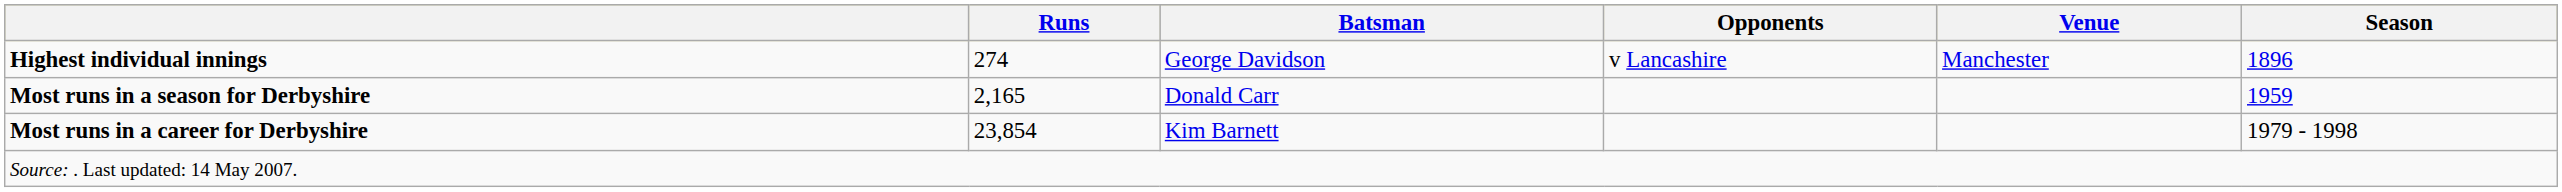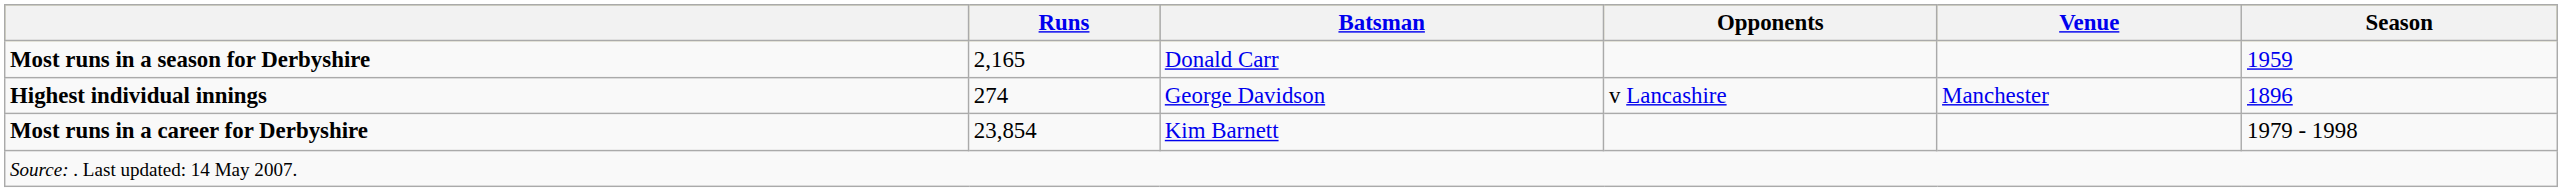rows swapped: Highest individual innings <-> Most runs in a season for Derbyshire
